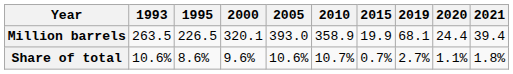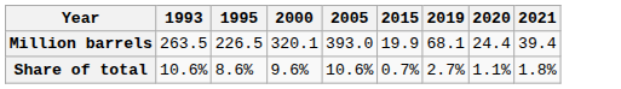- column: 2010 | 358.9 | 10.7%
